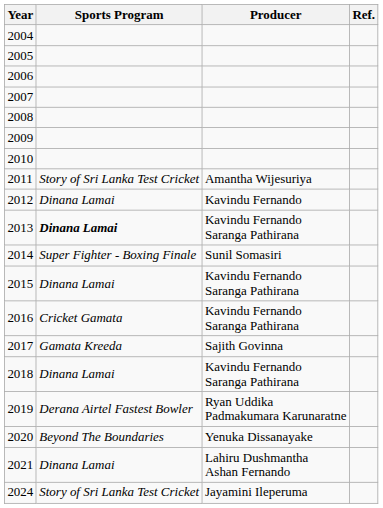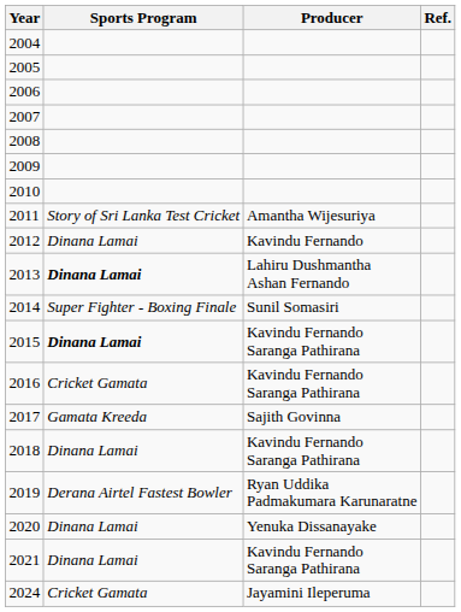2013 | Producer: Kavindu Fernando Saranga Pathirana -> Lahiru Dushmantha Ashan Fernando
2015 | Sports Program: normal -> bold
2020 | Sports Program: Beyond The Boundaries -> Dinana Lamai
2021 | Producer: Lahiru Dushmantha Ashan Fernando -> Kavindu Fernando Saranga Pathirana
2024 | Sports Program: Story of Sri Lanka Test Cricket -> Cricket Gamata
